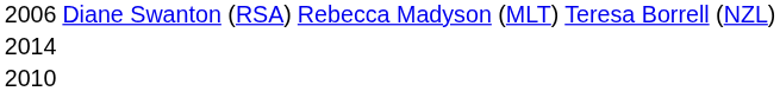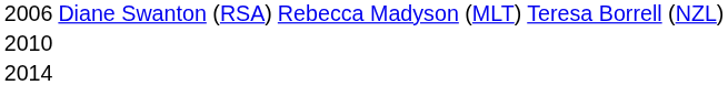rows swapped: 2010 <-> 2014
